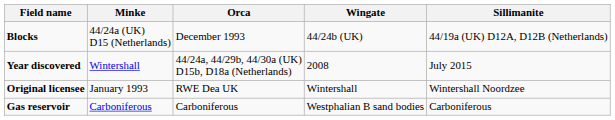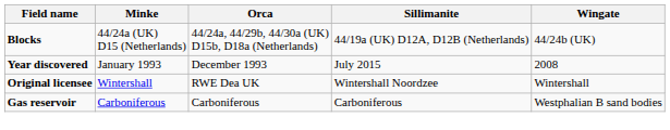columns swapped: Sillimanite <-> Wingate
Blocks | Orca: December 1993 -> 44/24a, 44/29b, 44/30a (UK) D15b, D18a (Netherlands)
Year discovered | Minke: Wintershall -> January 1993
Year discovered | Orca: 44/24a, 44/29b, 44/30a (UK) D15b, D18a (Netherlands) -> December 1993
Original licensee | Minke: January 1993 -> Wintershall
